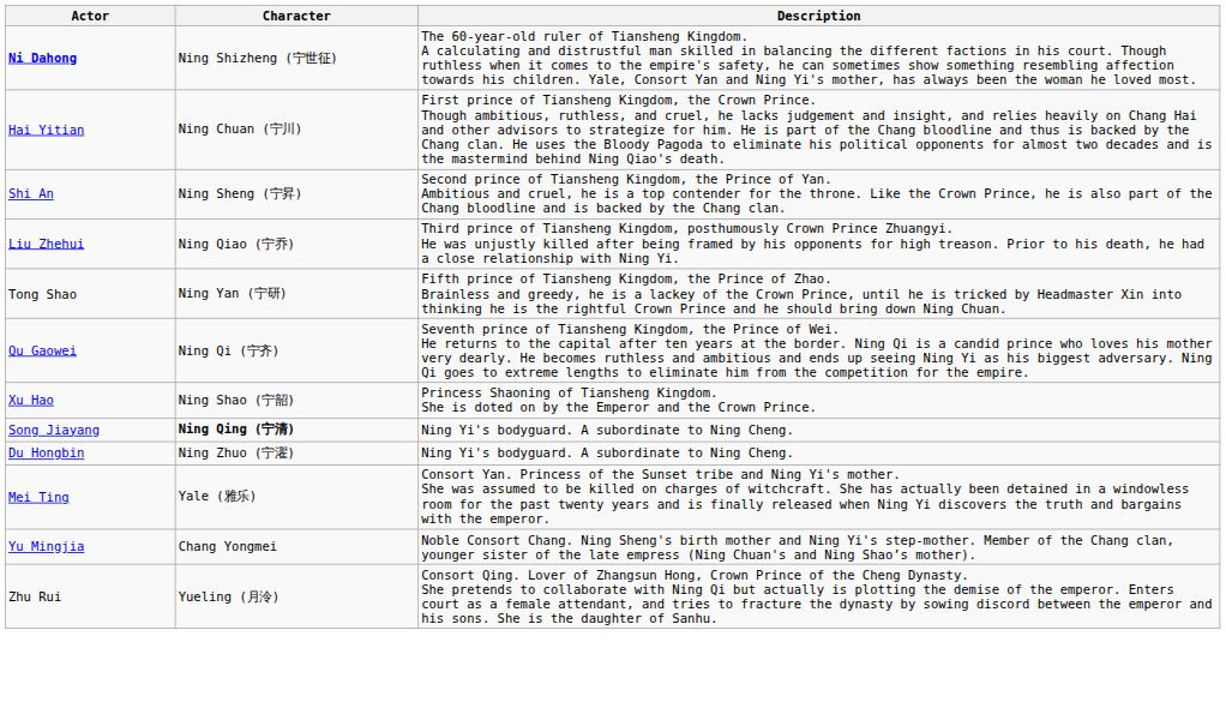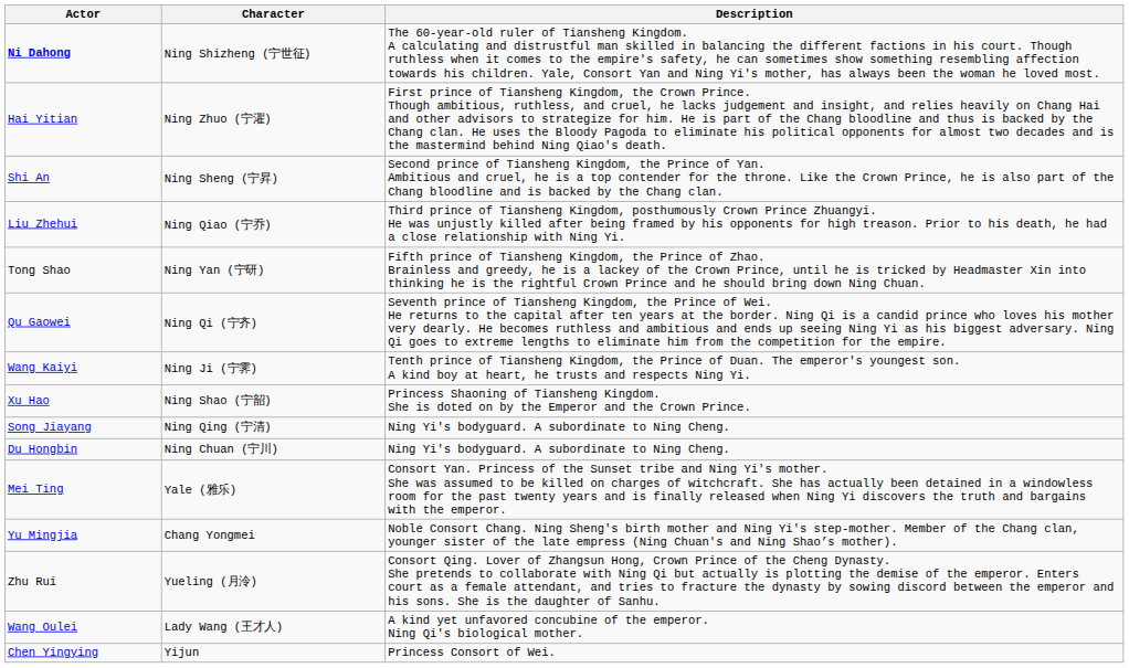Hai Yitian | Character: Ning Chuan (宁川) -> Ning Zhuo (宁濯)
+ row: Wang Kaiyi | Ning Ji (宁霁) | Tenth prince of Tiansheng Kingdom, the Prince of Duan. The emperor's youngest son. A kind boy at heart, he trusts and respects Ning Yi.
Song Jiayang | Character: bold -> normal
Du Hongbin | Character: Ning Zhuo (宁濯) -> Ning Chuan (宁川)
+ row: Wang Oulei | Lady Wang (王才人) | A kind yet unfavored concubine of the emperor. Ning Qi's biological mother.
+ row: Chen Yingying | Yijun | Princess Consort of Wei.
